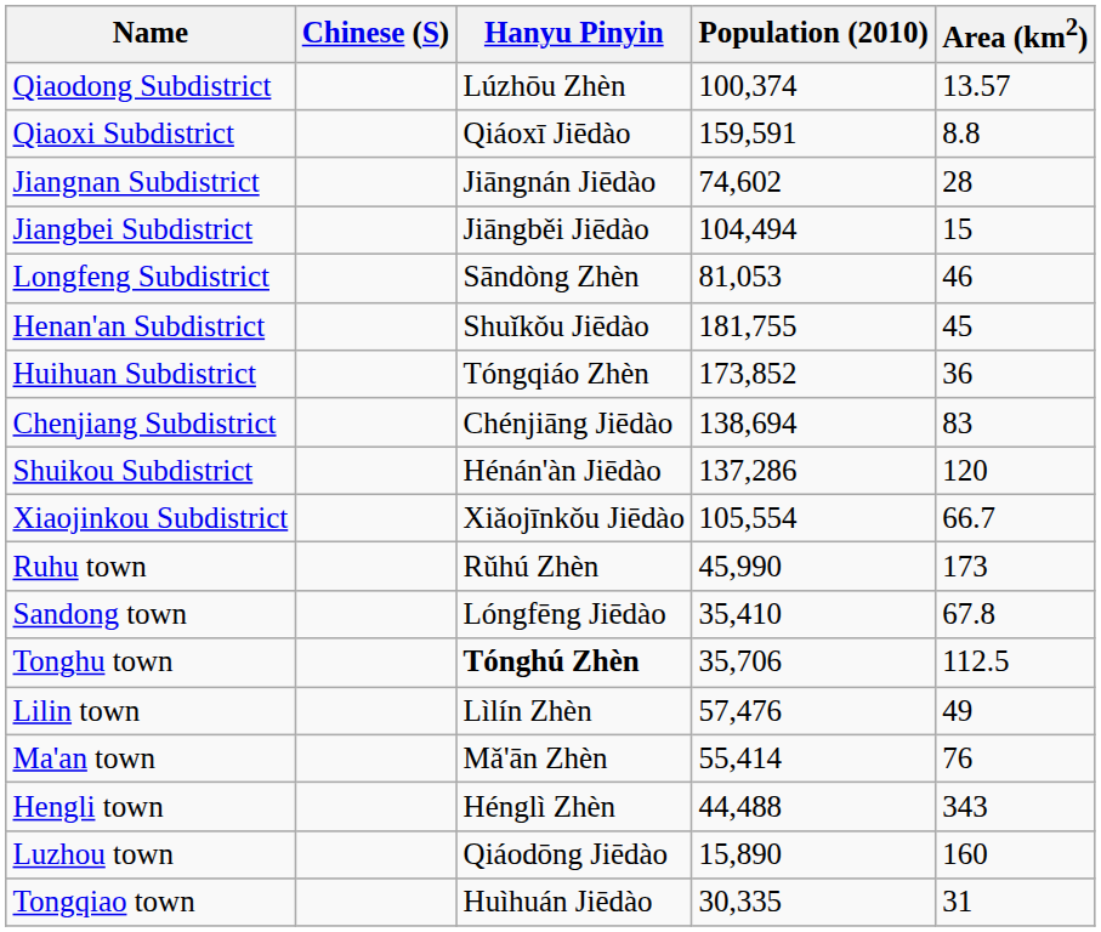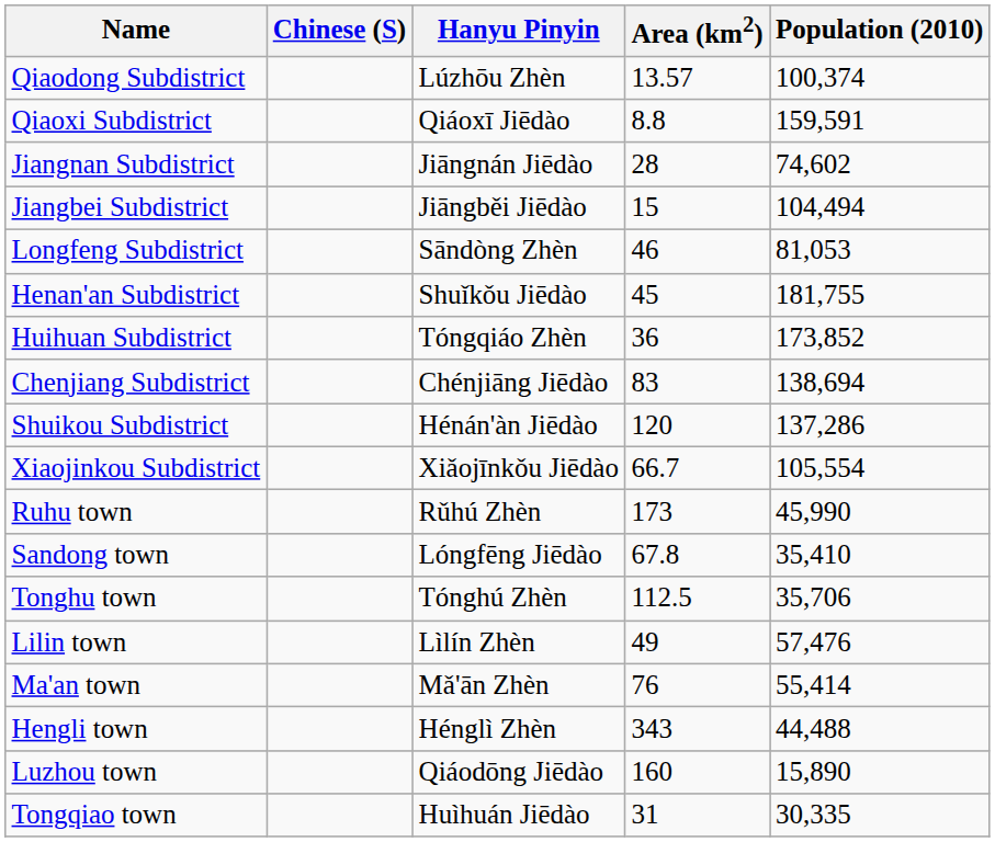columns swapped: Population (2010) <-> Area (km2)
Tonghu town | Hanyu Pinyin: bold -> normal
